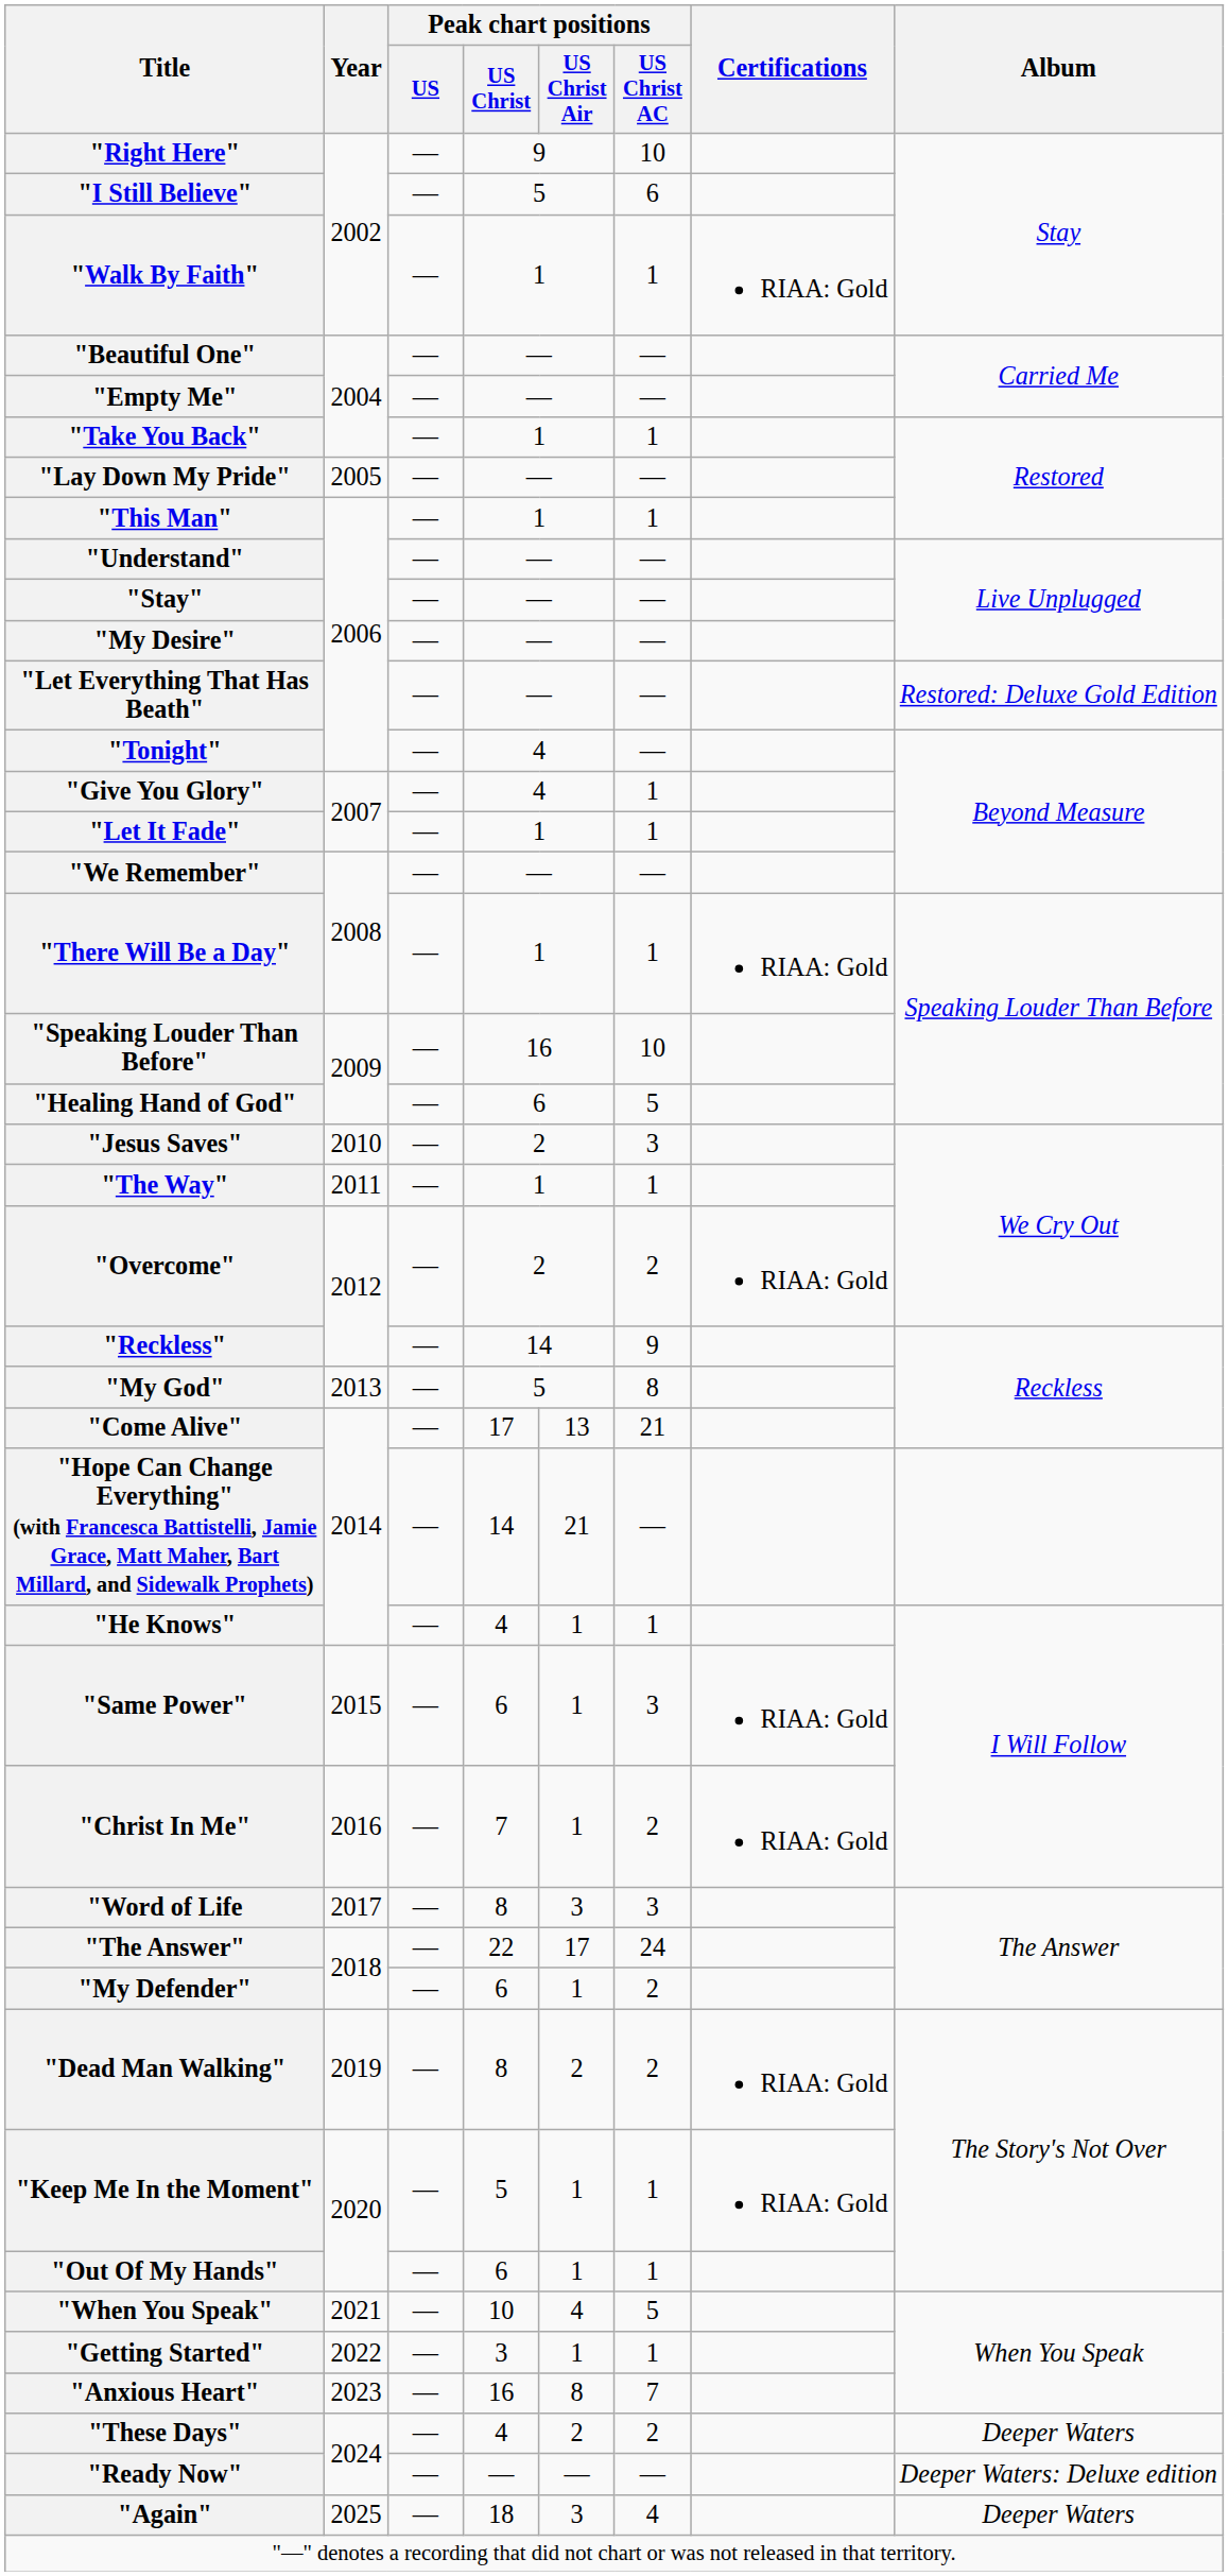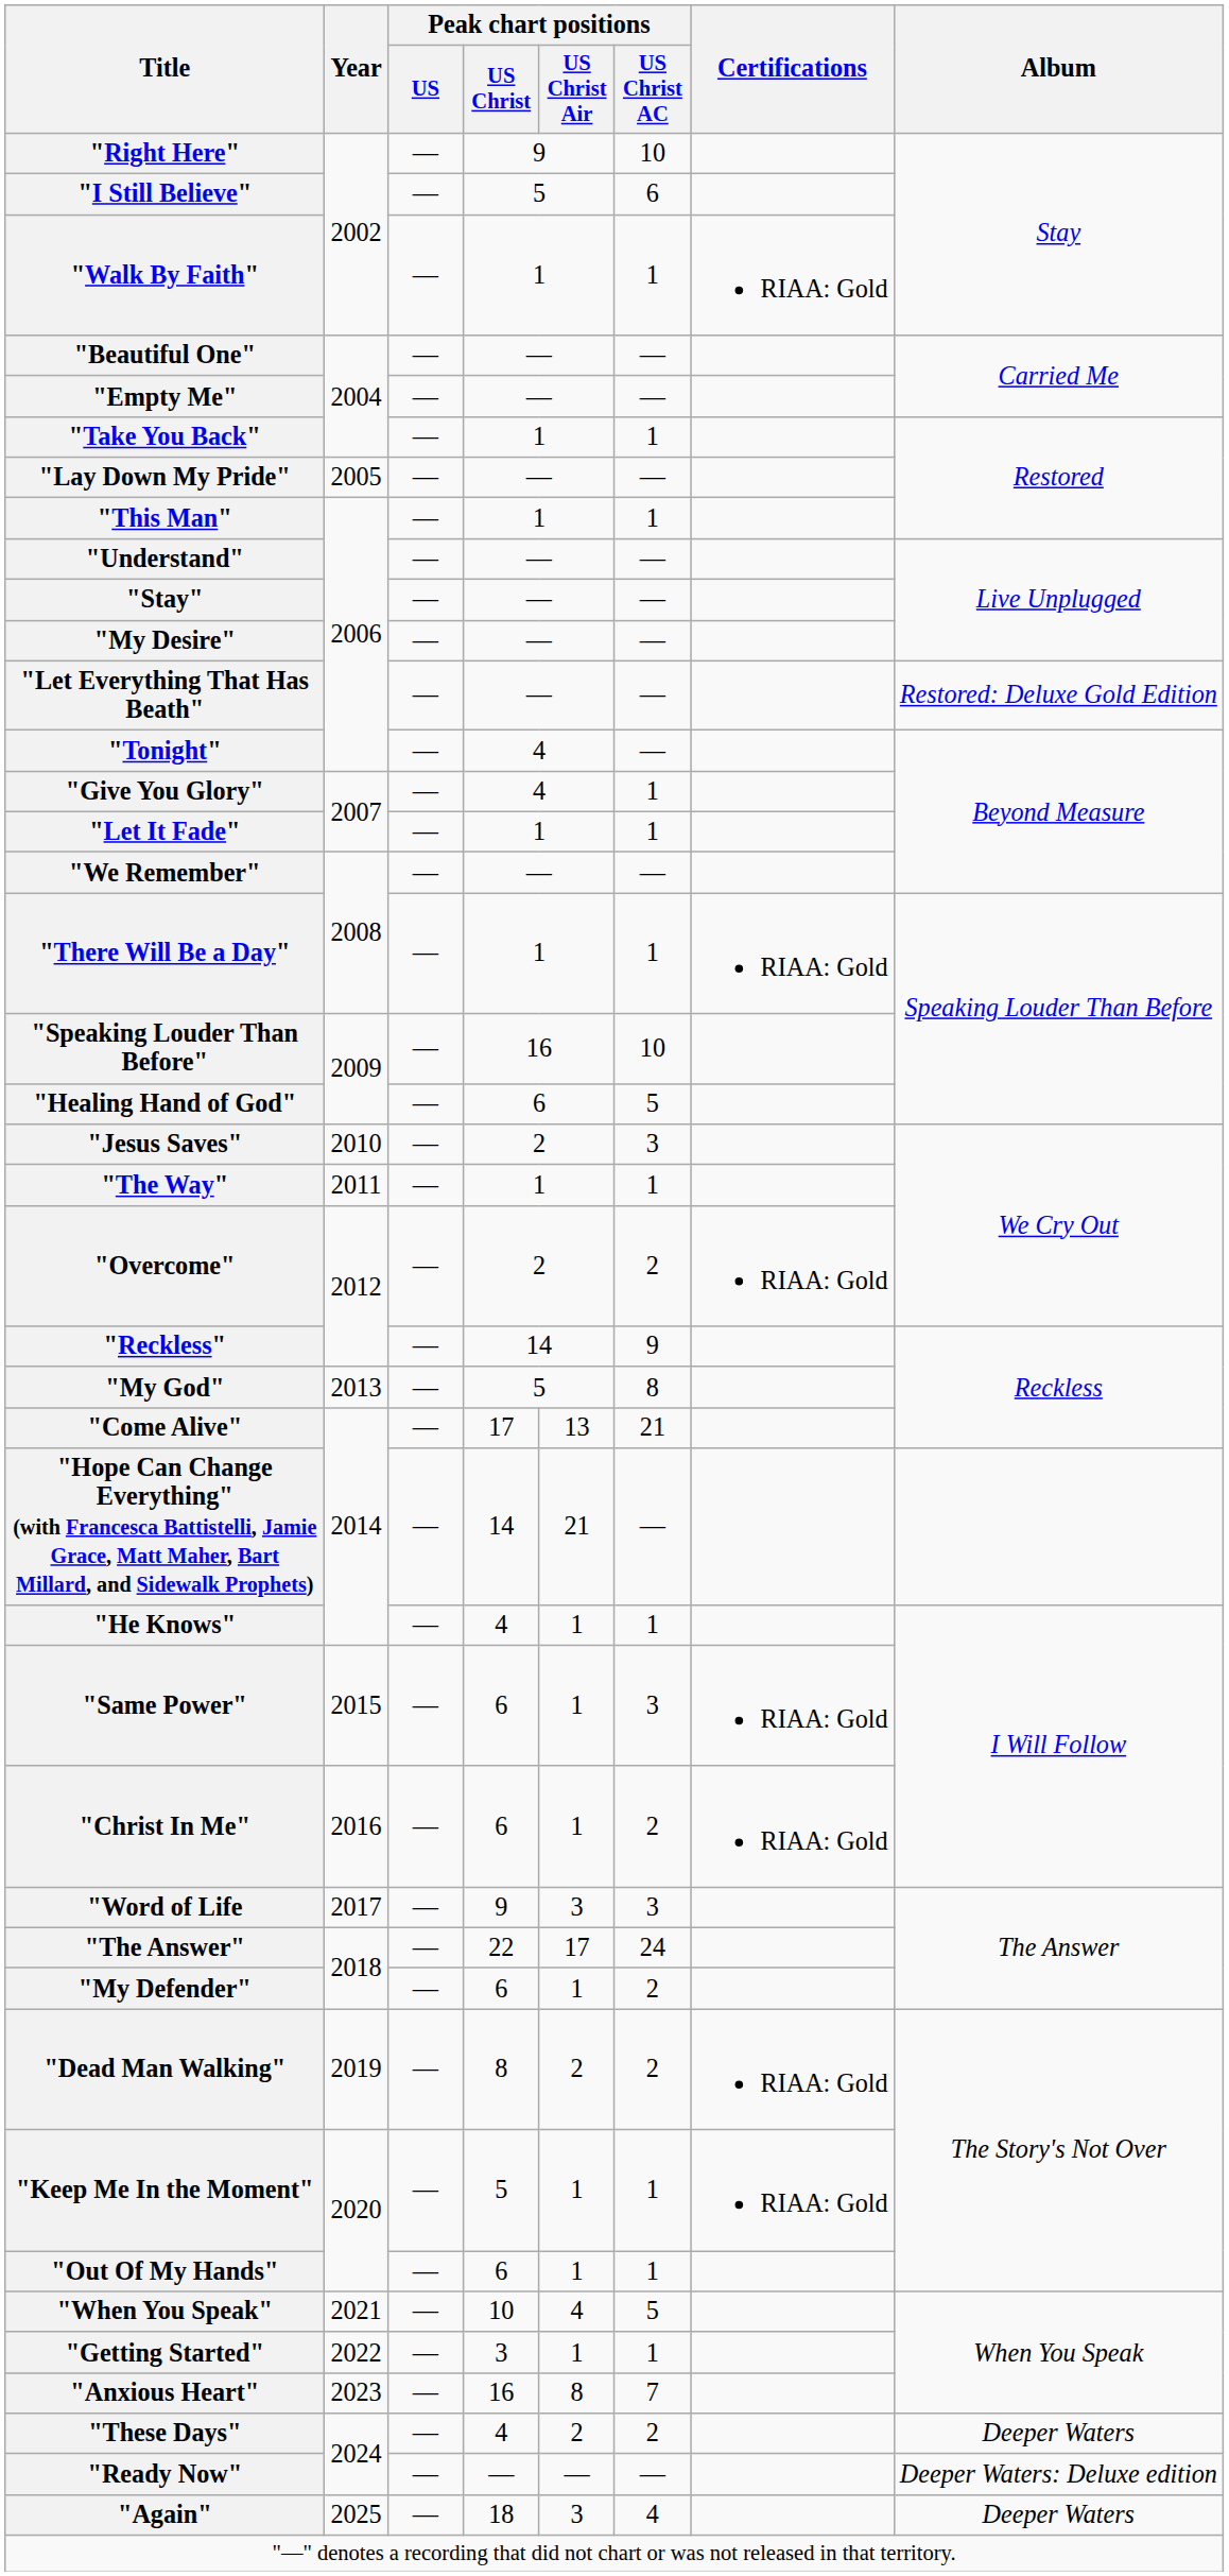"Christ In Me" | Peak chart positions / US Christ: 7 -> 6
"Word of Life | Peak chart positions / US Christ: 8 -> 9
